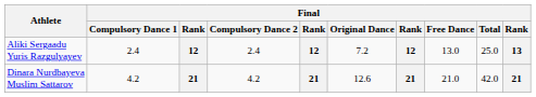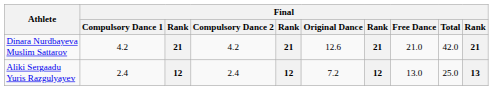rows swapped: Aliki Sergaadu Yuris Razgulyayev <-> Dinara Nurdbayeva Muslim Sattarov
